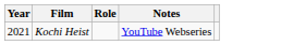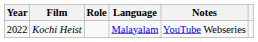+ column: Language | Malayalam
Kochi Heist | Year: 2021 -> 2022
